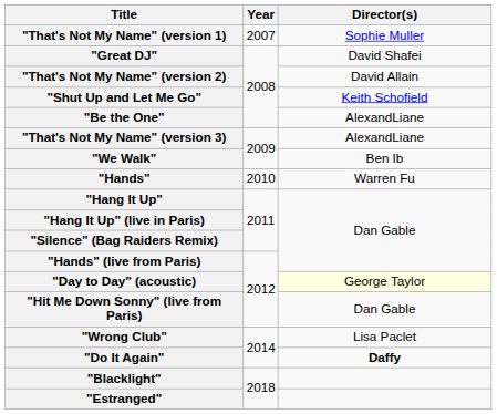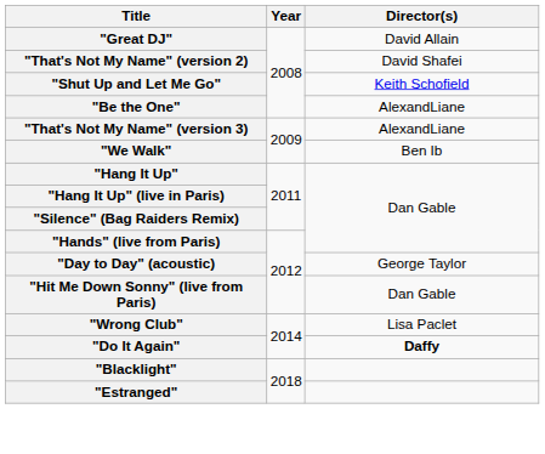- row: "That's Not My Name" (version 1) | 2007 | Sophie Muller
"Great DJ" | Director(s): David Shafei -> David Allain
"That's Not My Name" (version 2) | Director(s): David Allain -> David Shafei
- row: "Hands" | 2010 | Warren Fu
"Day to Day" (acoustic) | Director(s): lightyellow background -> no background
